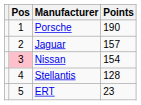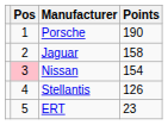Jaguar | Points: 157 -> 158
Stellantis | Points: 128 -> 126
